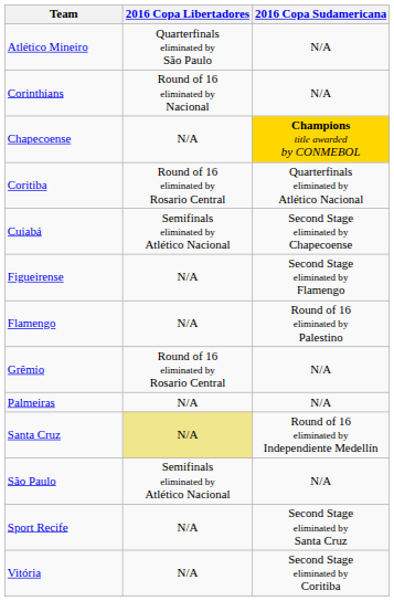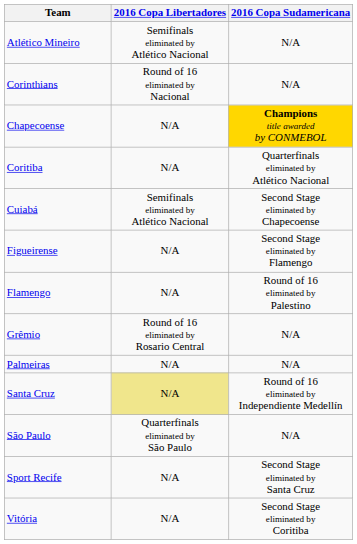Atlético Mineiro | 2016 Copa Libertadores: Quarterfinals eliminated by São Paulo -> Semifinals eliminated by Atlético Nacional
Coritiba | 2016 Copa Libertadores: Round of 16 eliminated by Rosario Central -> N/A
São Paulo | 2016 Copa Libertadores: Semifinals eliminated by Atlético Nacional -> Quarterfinals eliminated by São Paulo
